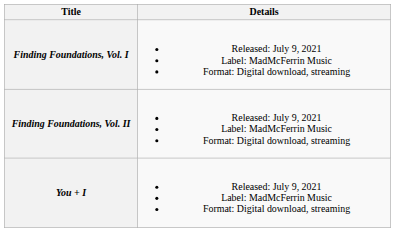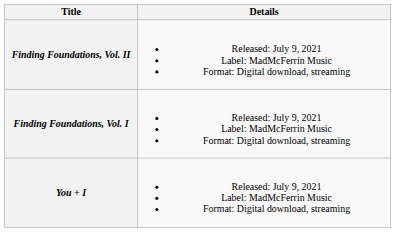rows swapped: Finding Foundations, Vol. I <-> Finding Foundations, Vol. II
